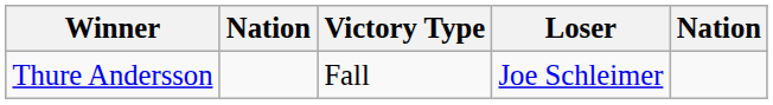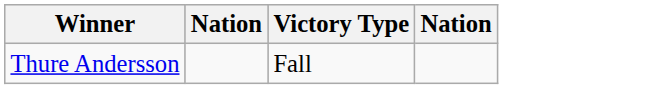- column: Loser | Joe Schleimer
